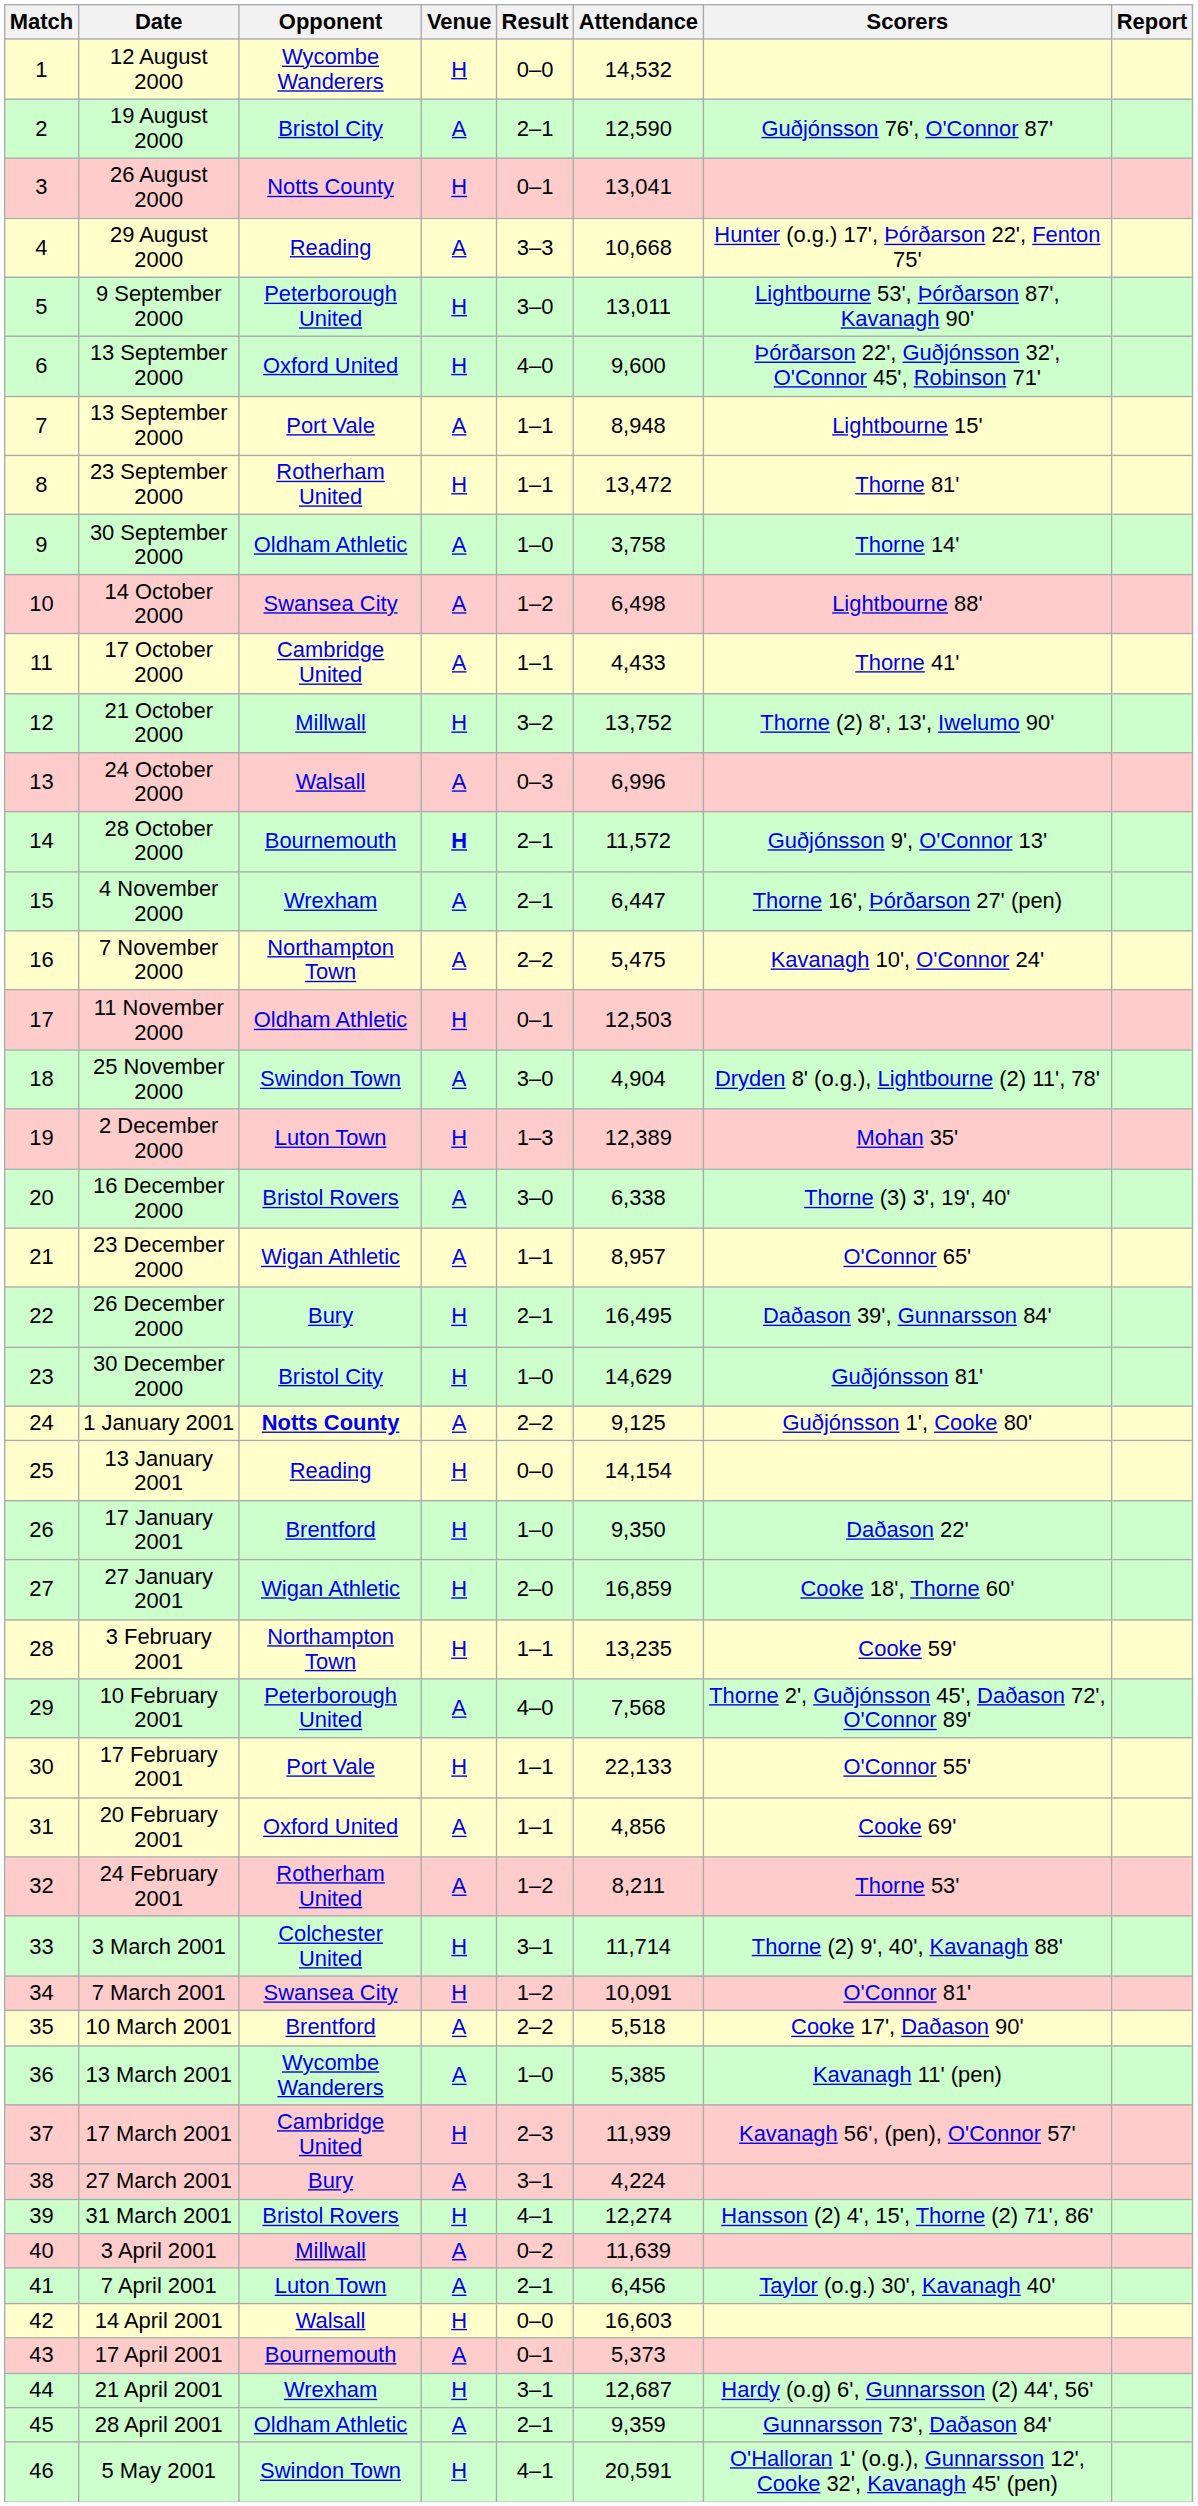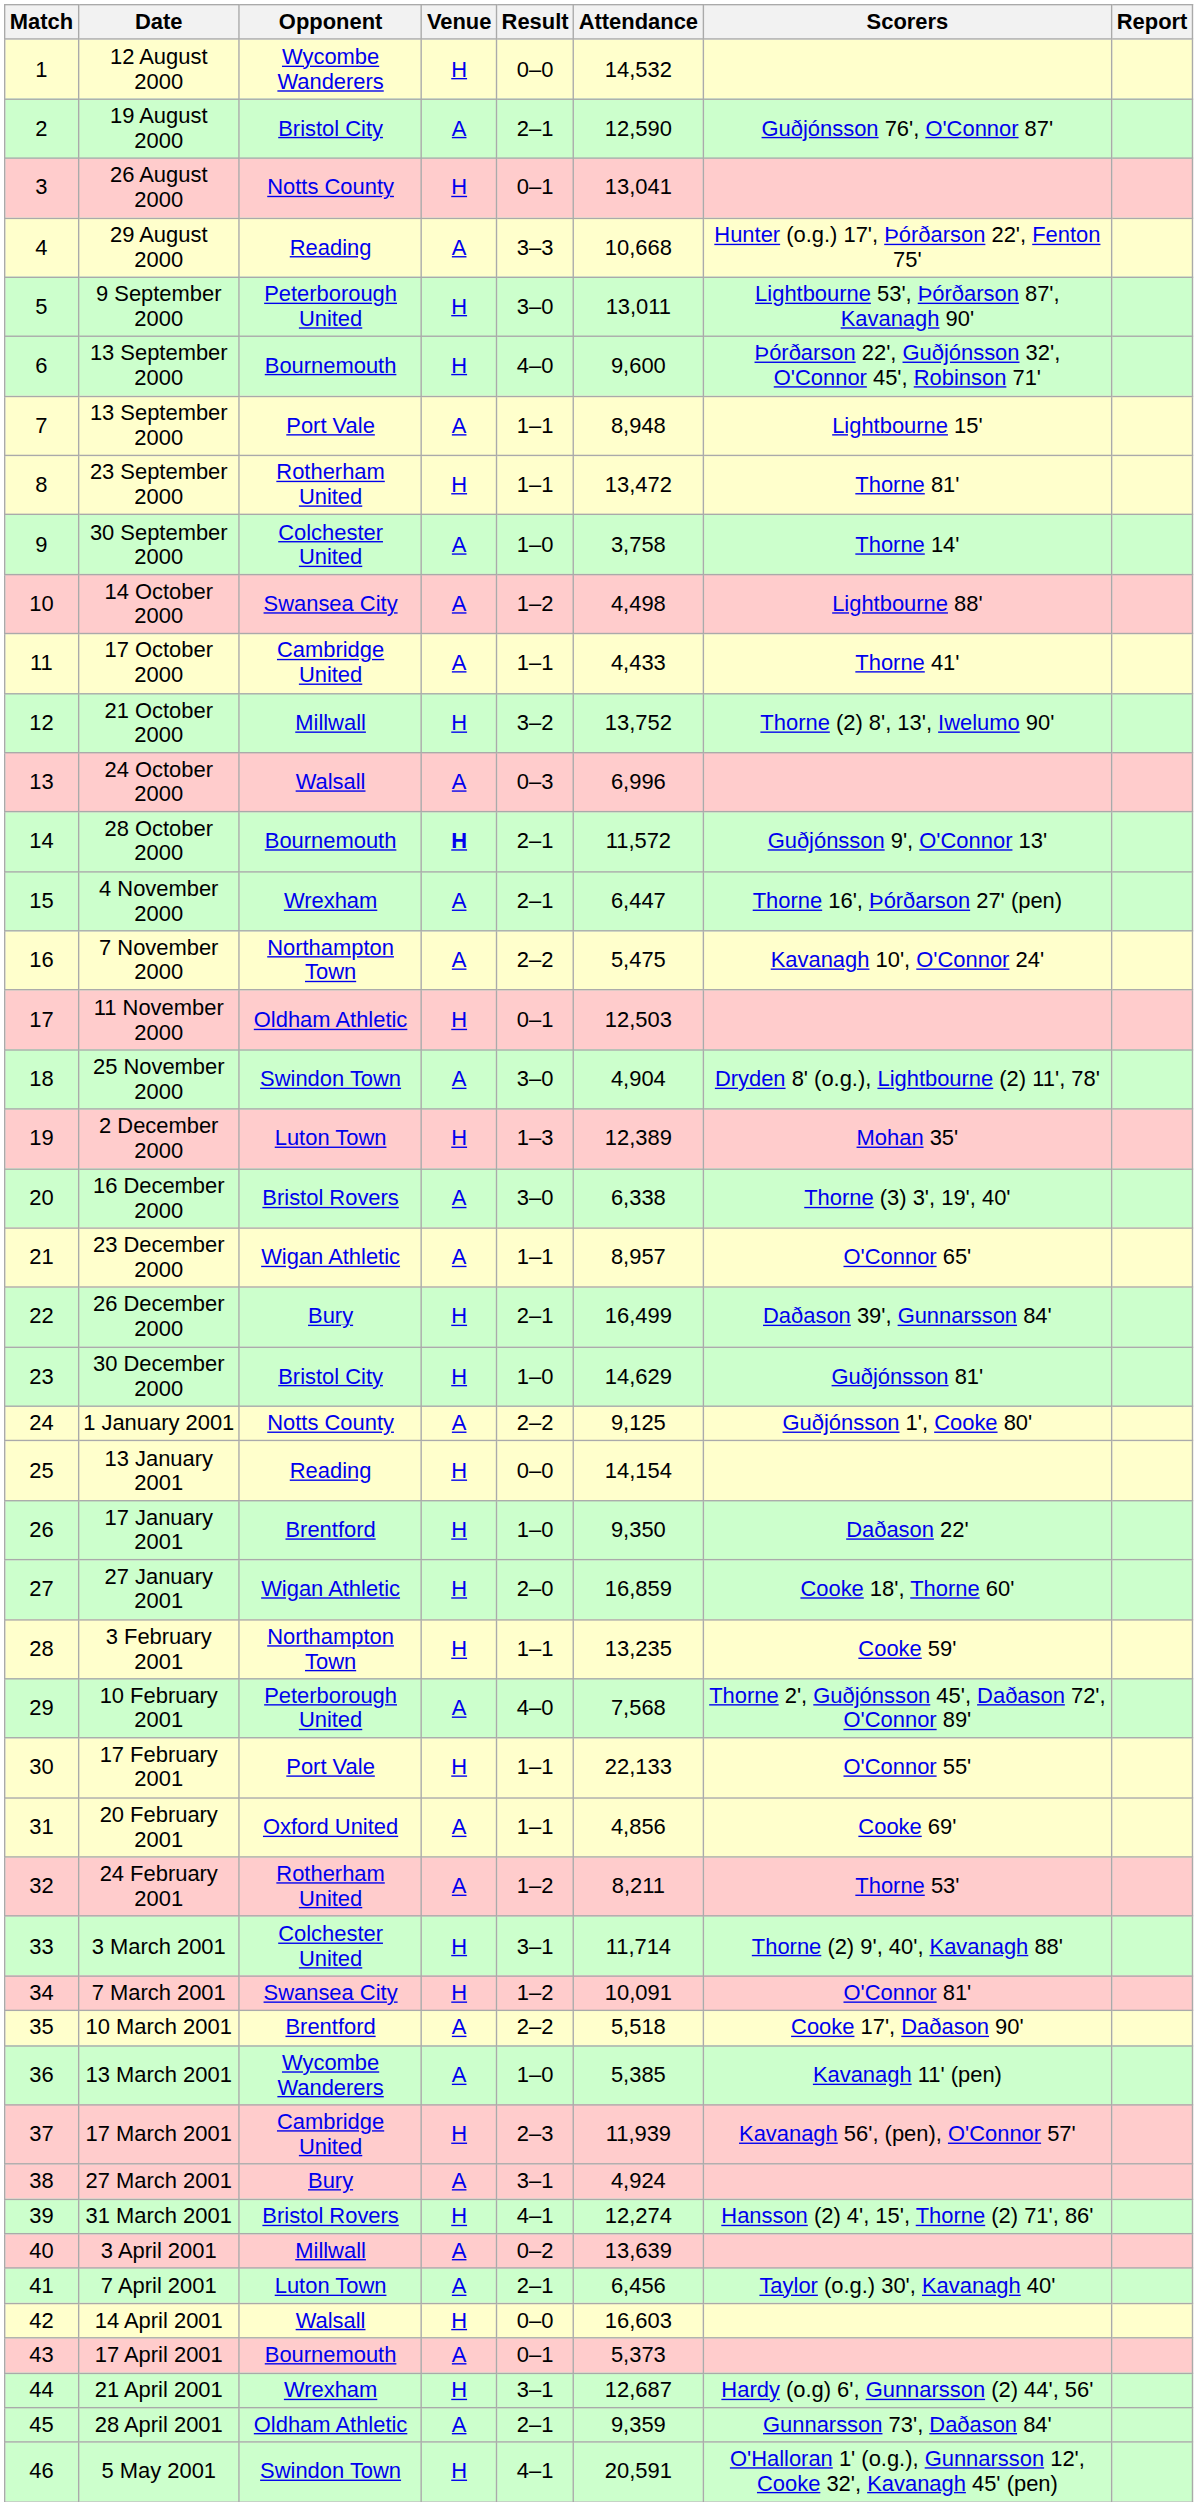6 / 13 September 2000 | Opponent: Oxford United -> Bournemouth
30 September 2000 | Opponent: Oldham Athletic -> Colchester United
14 October 2000 | Attendance: 6,498 -> 4,498
26 December 2000 | Attendance: 16,495 -> 16,499
1 January 2001 | Opponent: bold -> normal
27 March 2001 | Attendance: 4,224 -> 4,924
3 April 2001 | Attendance: 11,639 -> 13,639
